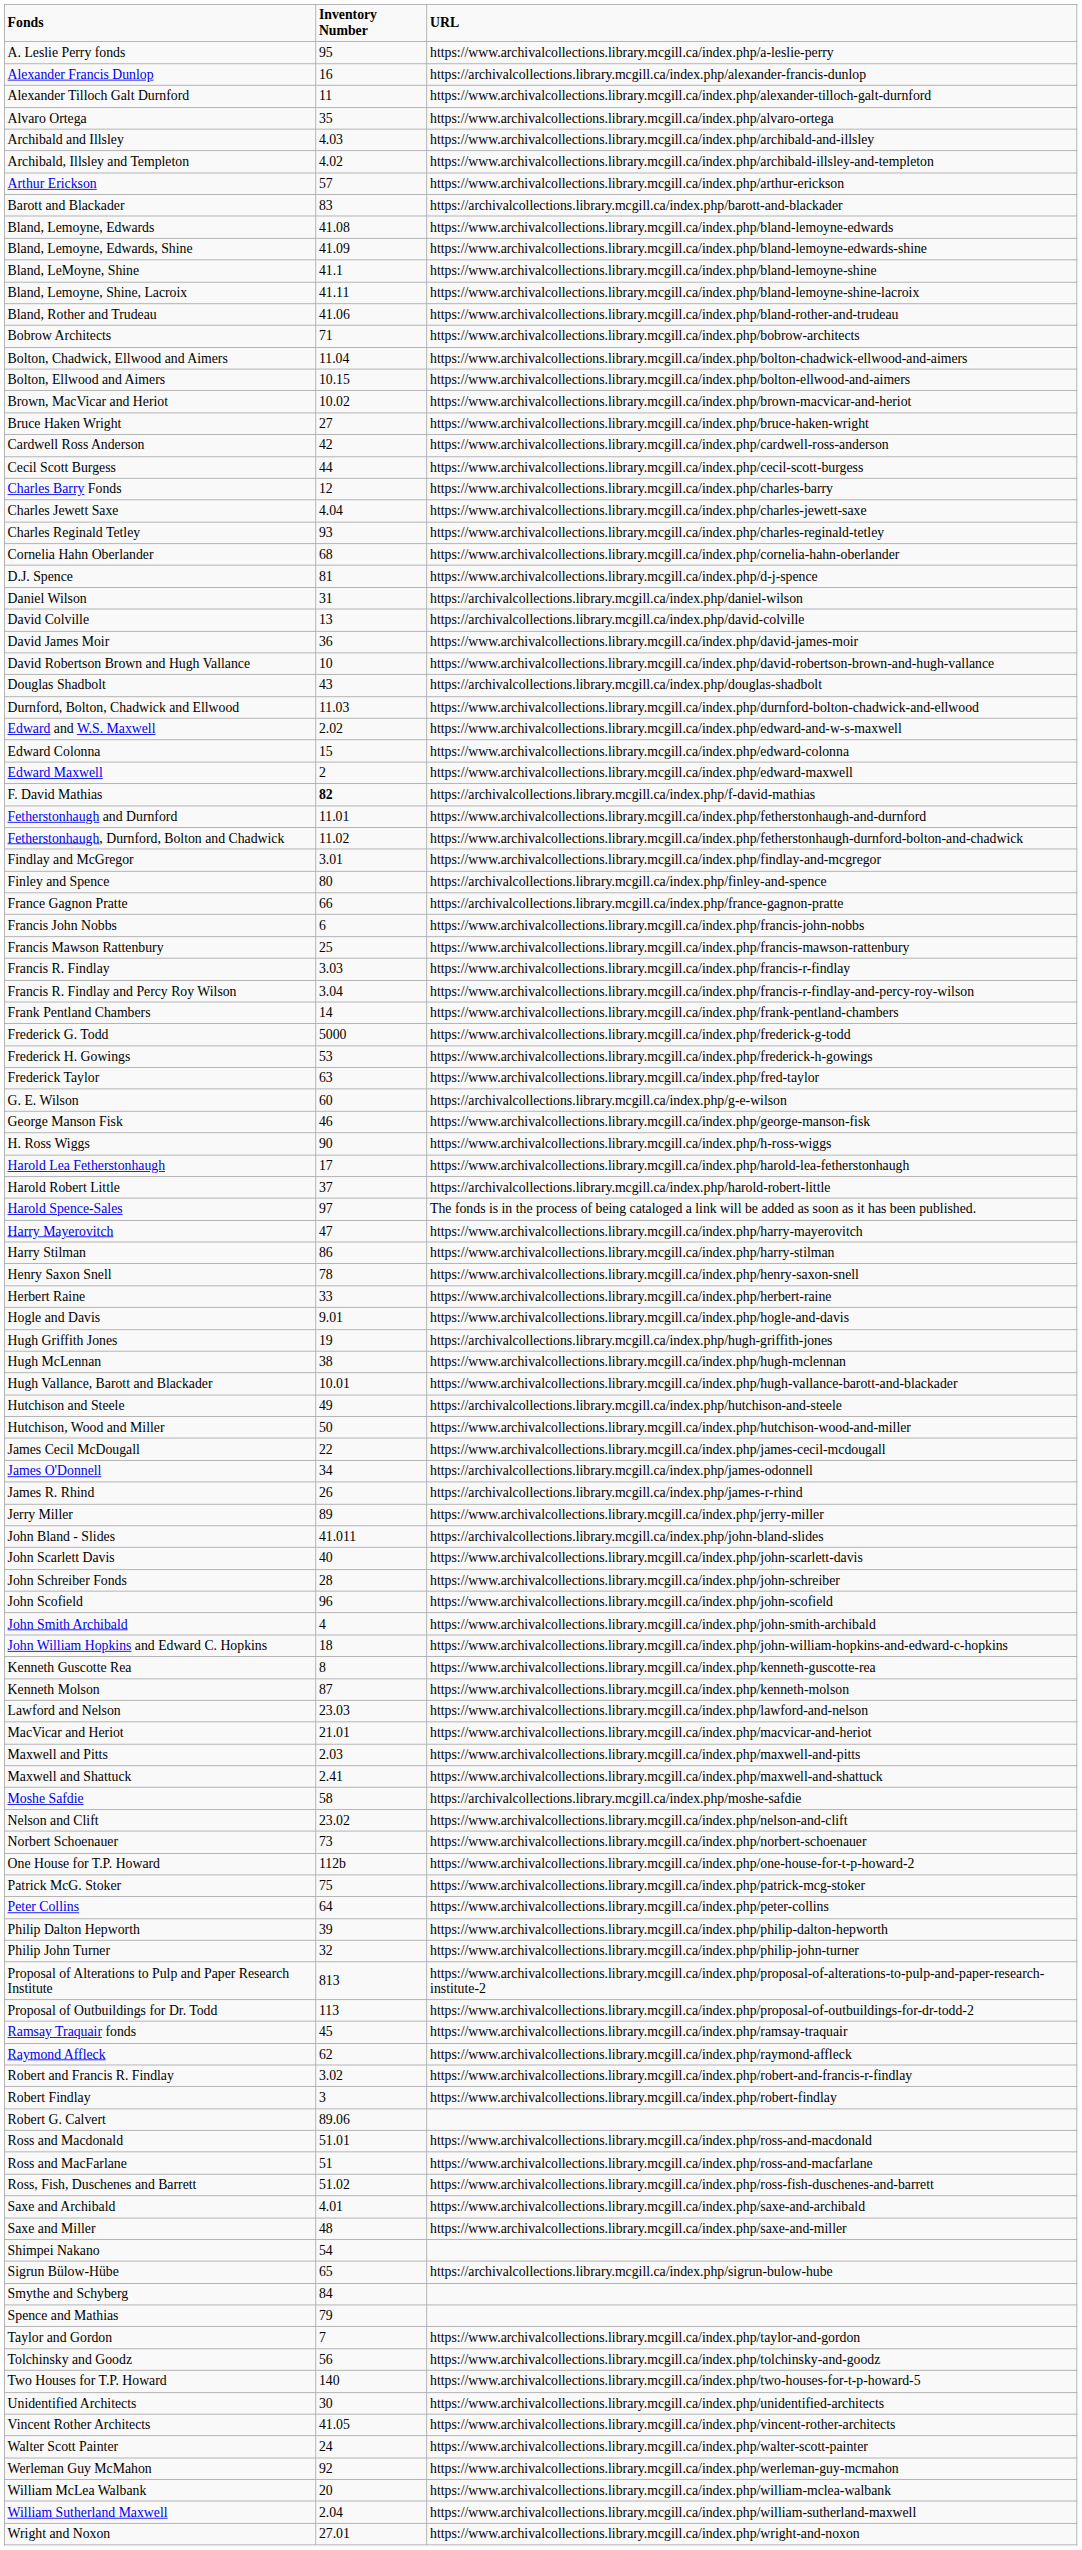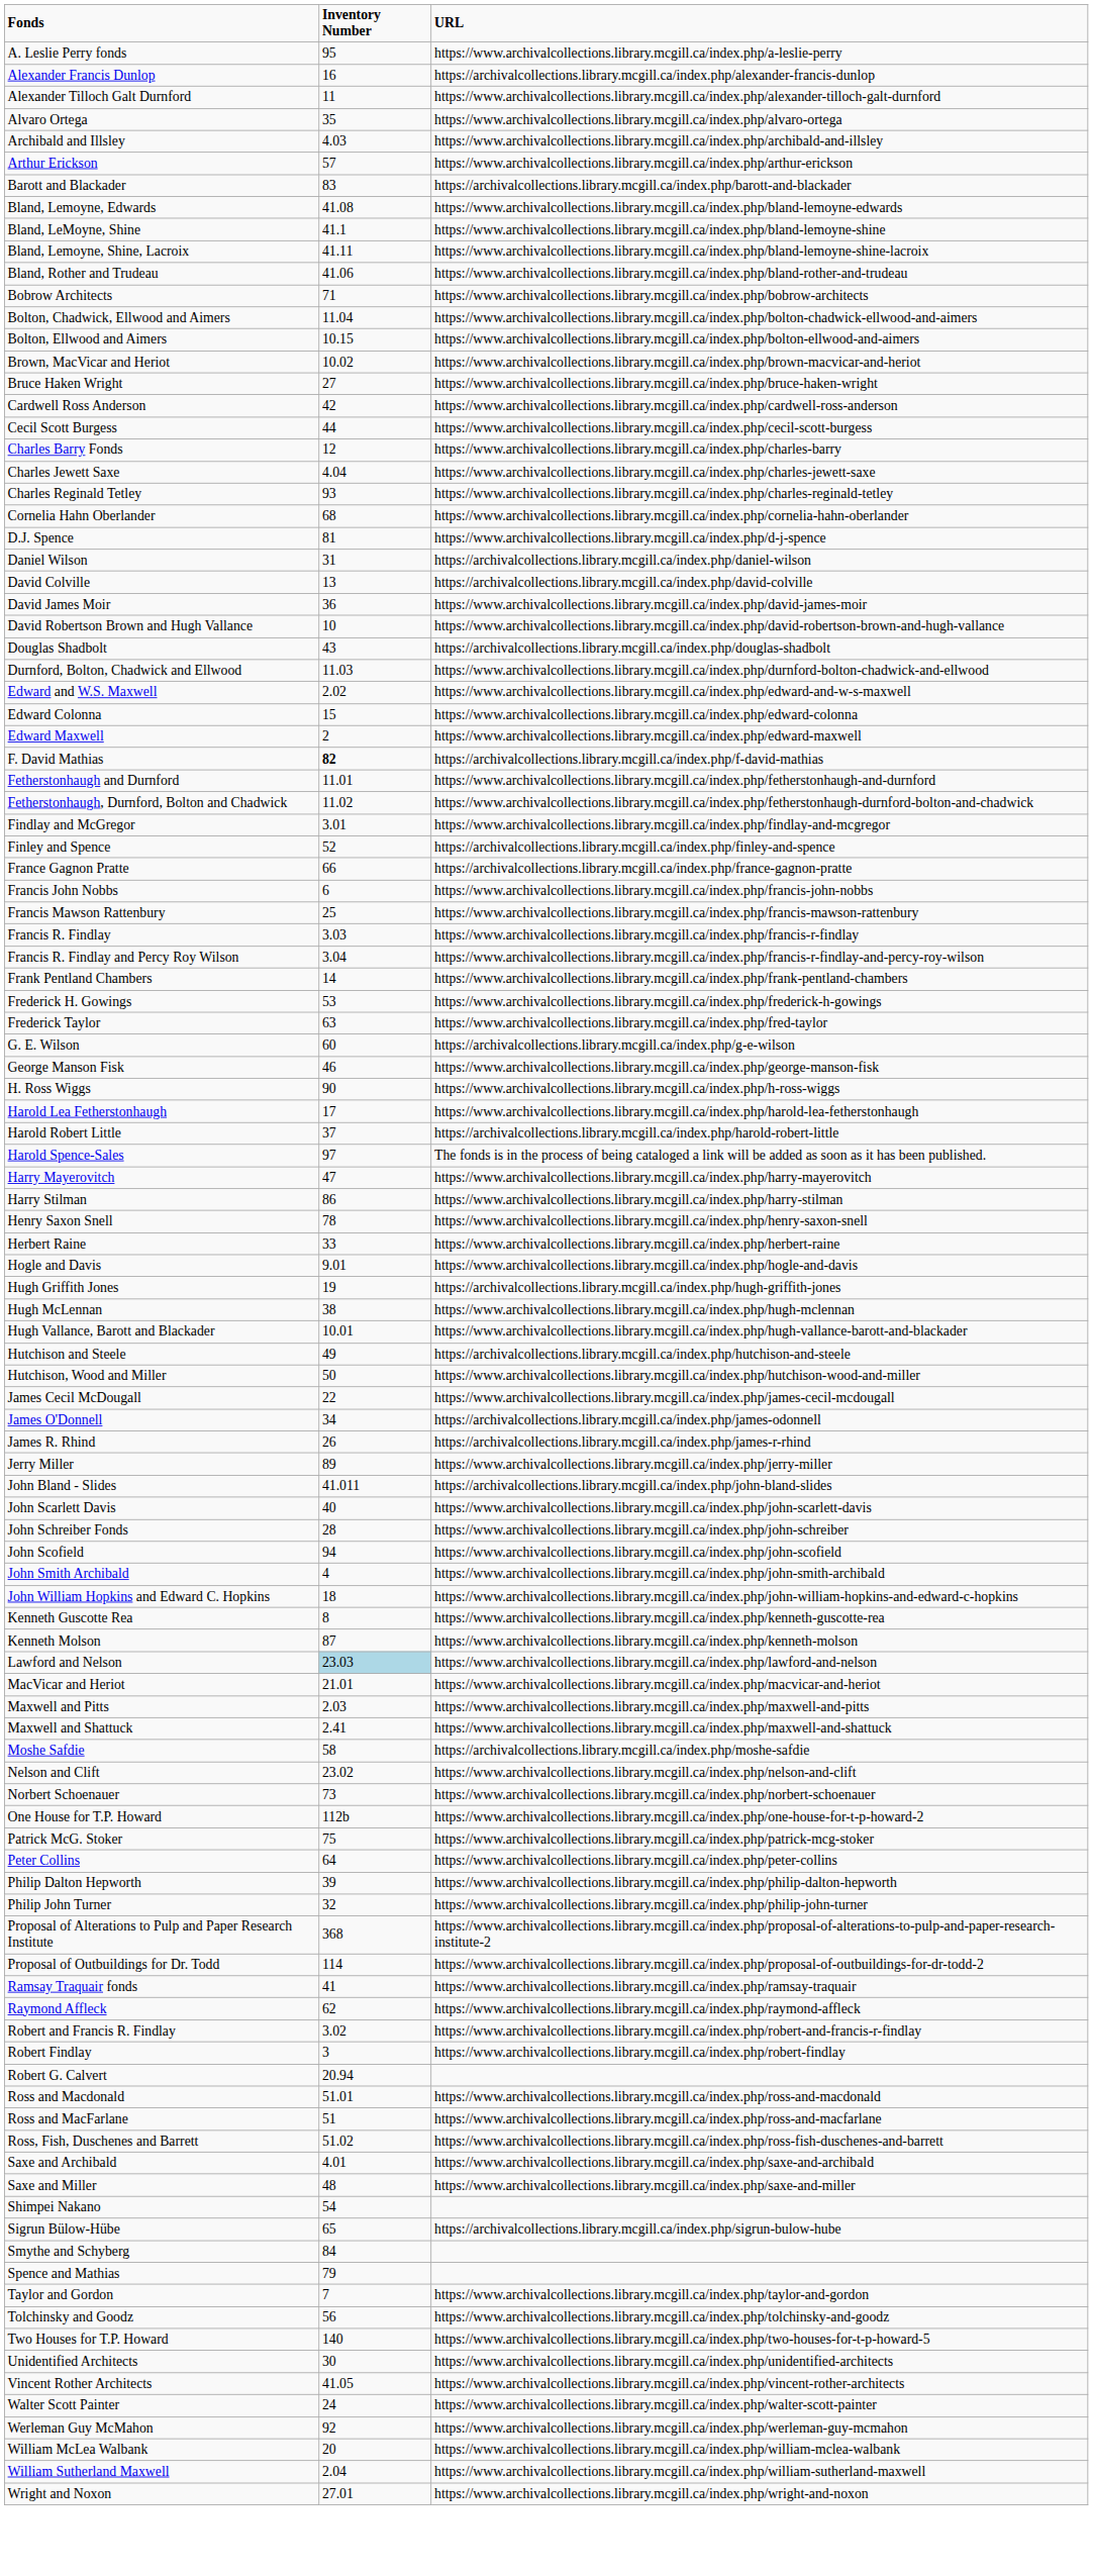- row: Archibald, Illsley and Templeton | 4.02 | https://www.archivalcollections.library.mcgill.ca/index.php/archibald-illsley-and-templeton
- row: Bland, Lemoyne, Edwards, Shine | 41.09 | https://www.archivalcollections.library.mcgill.ca/index.php/bland-lemoyne-edwards-shine
Finley and Spence | Inventory Number: 80 -> 52
- row: Frederick G. Todd | 5000 | https://www.archivalcollections.library.mcgill.ca/index.php/frederick-g-todd
John Scofield | Inventory Number: 96 -> 94
Lawford and Nelson | Inventory Number: no background -> lightblue background
Proposal of Alterations to Pulp and Paper Research Institute | Inventory Number: 813 -> 368
Proposal of Outbuildings for Dr. Todd | Inventory Number: 113 -> 114
Ramsay Traquair fonds | Inventory Number: 45 -> 41
Robert G. Calvert | Inventory Number: 89.06 -> 20.94
